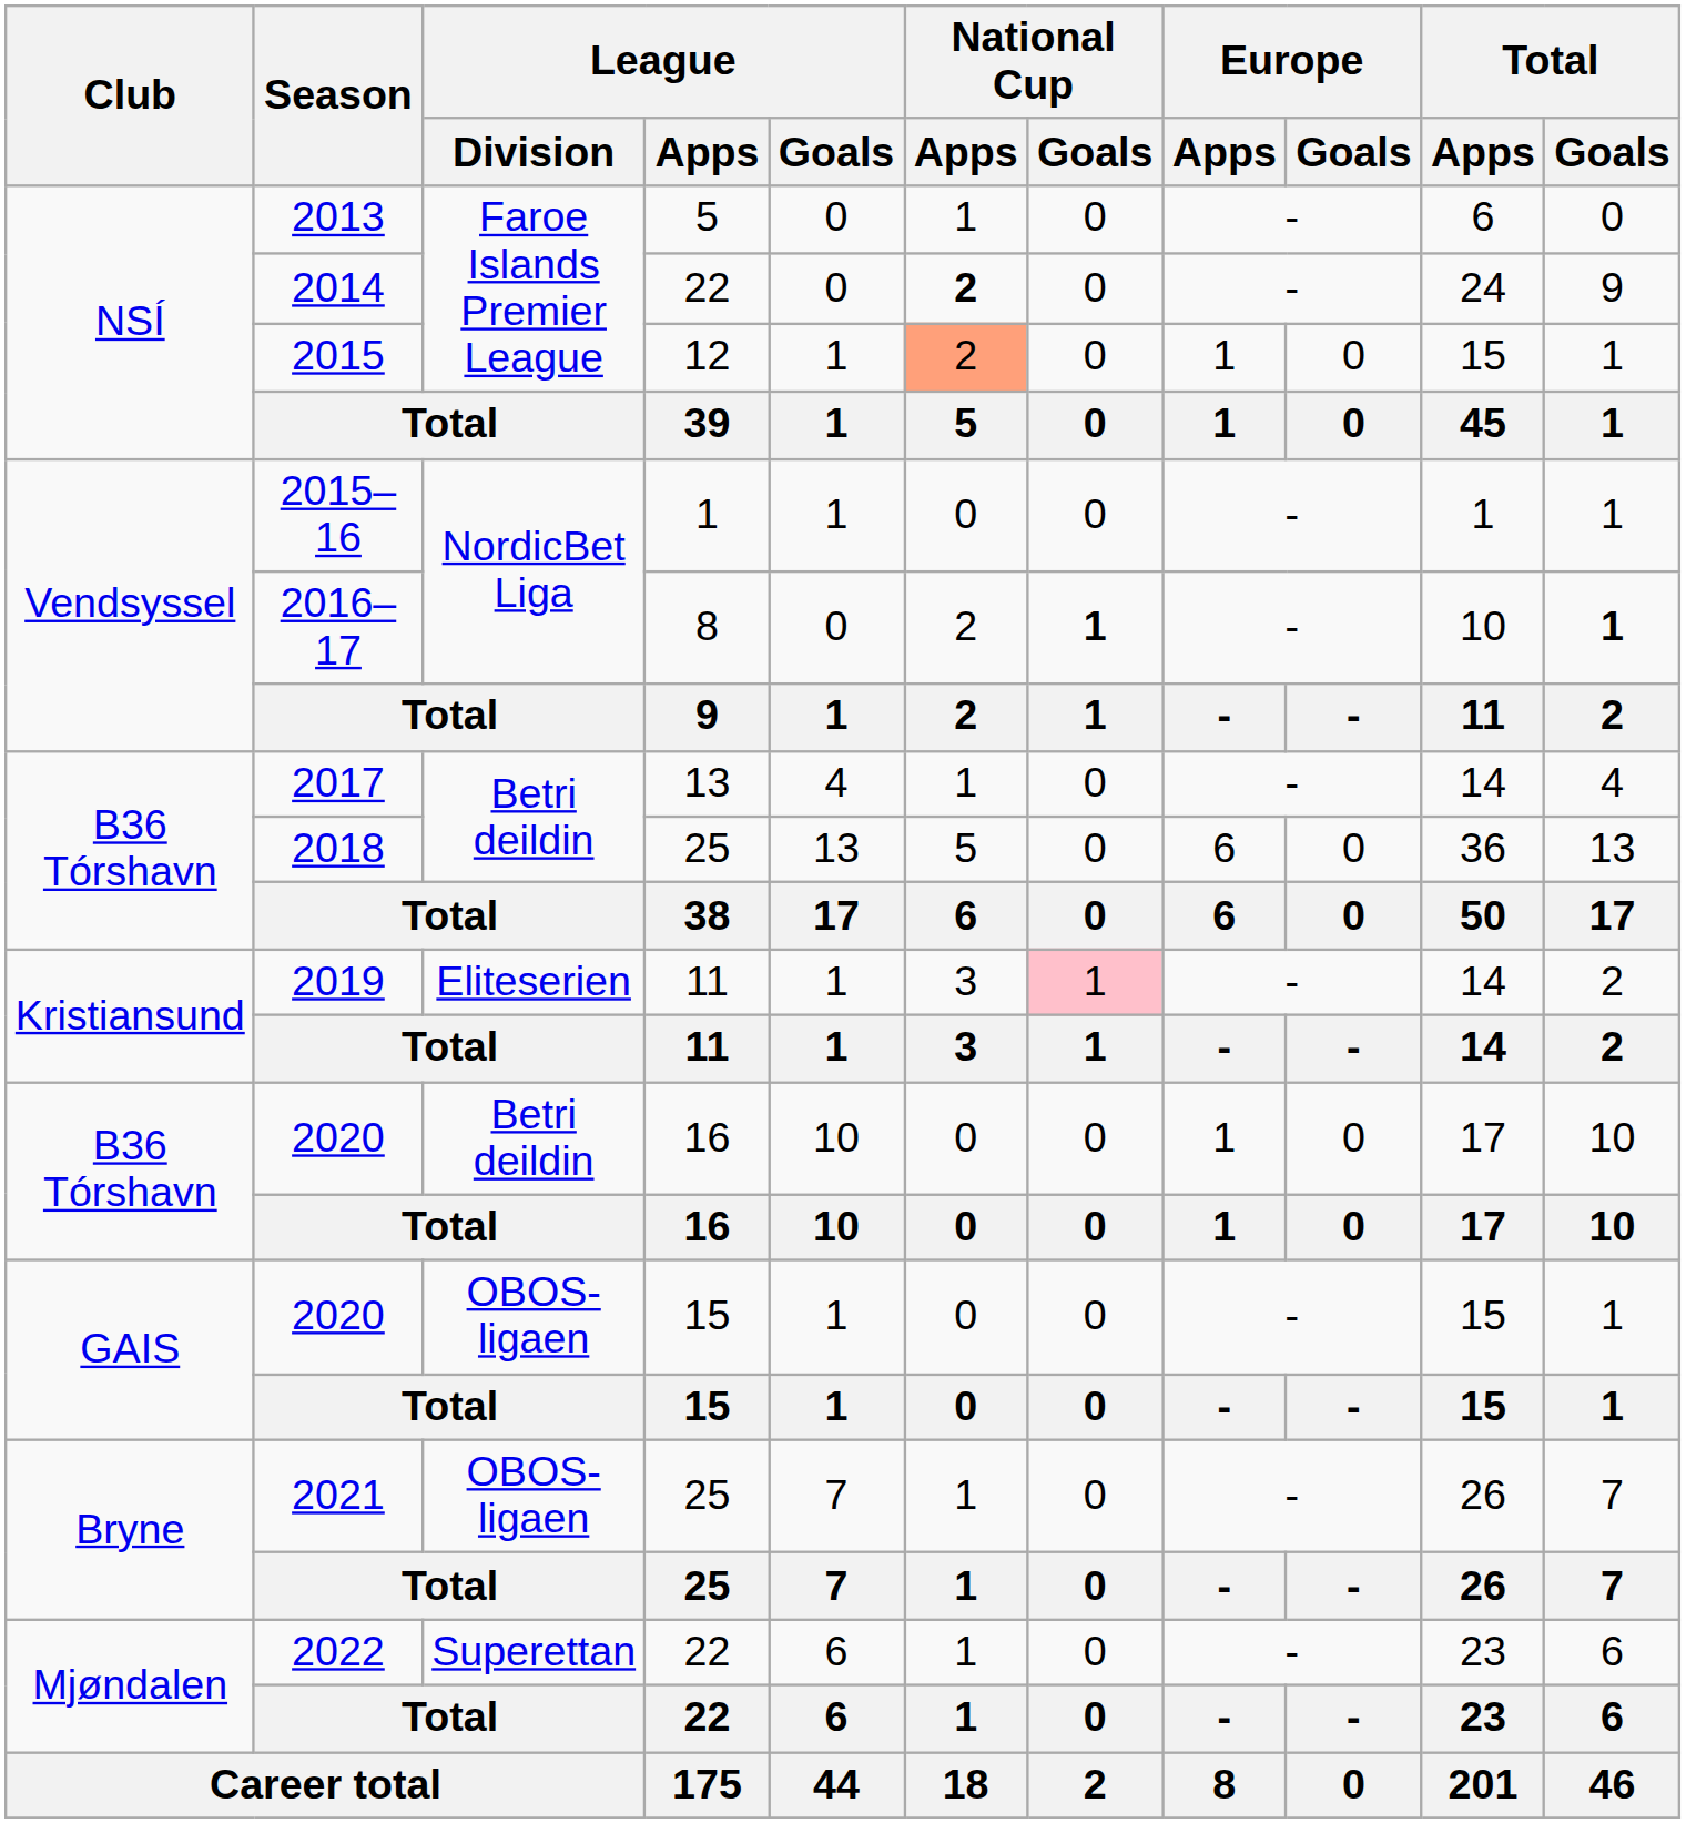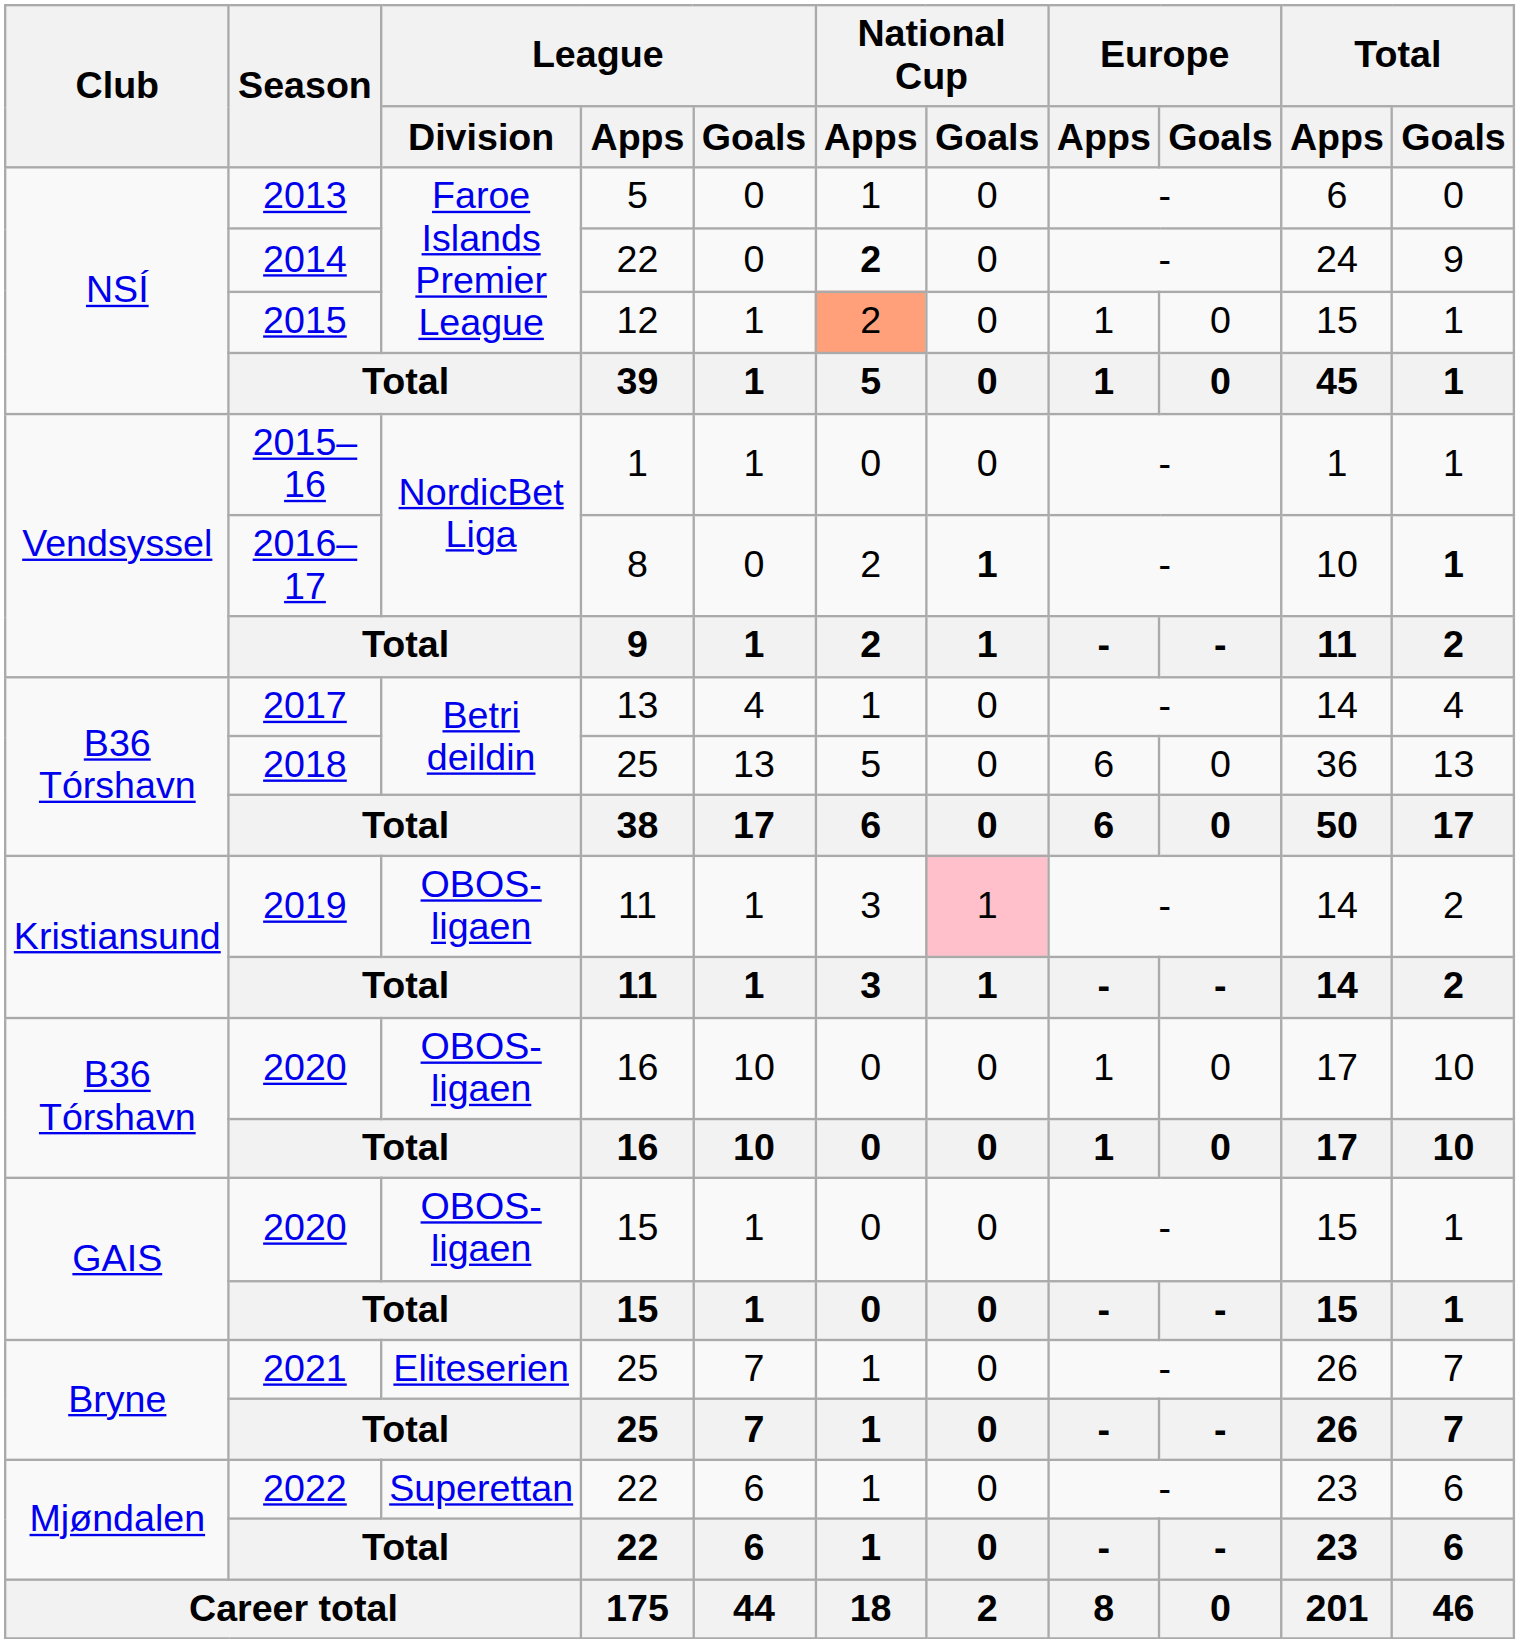2019 | League / Division: Eliteserien -> OBOS-ligaen
2020 / 16 | League / Division: Betri deildin -> OBOS-ligaen
2021 | League / Division: OBOS-ligaen -> Eliteserien
